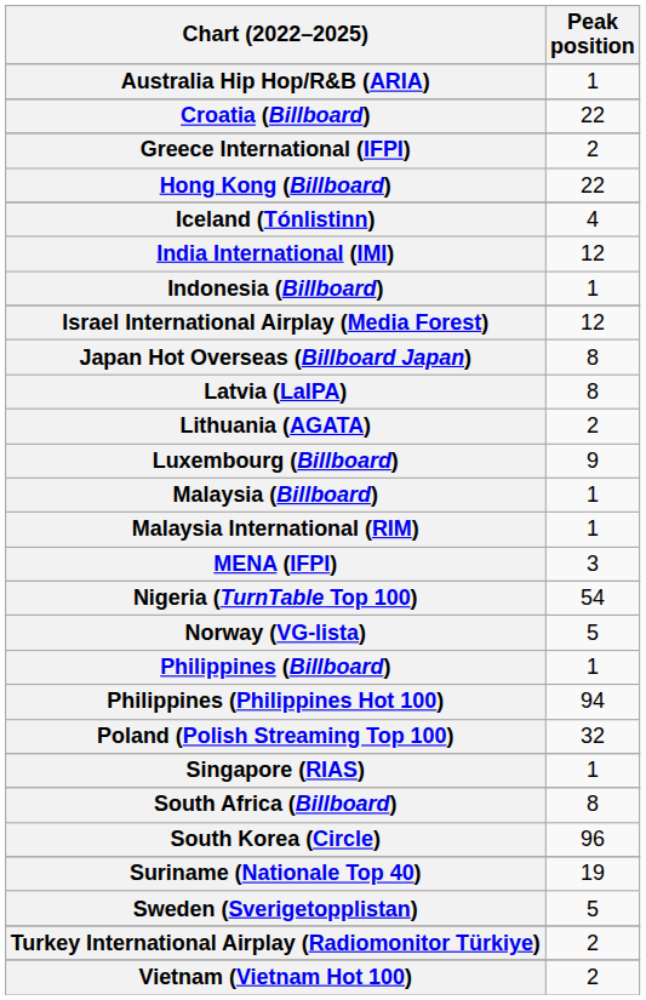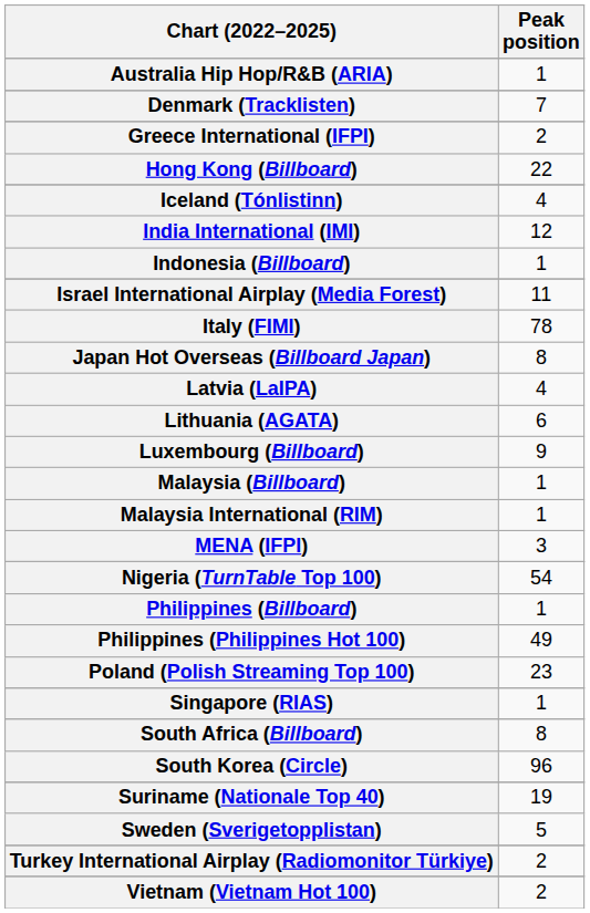- row: Croatia (Billboard) | 22
+ row: Denmark (Tracklisten) | 7
Israel International Airplay (Media Forest) | Peak position: 12 -> 11
+ row: Italy (FIMI) | 78
Latvia (LaIPA) | Peak position: 8 -> 4
Lithuania (AGATA) | Peak position: 2 -> 6
- row: Norway (VG-lista) | 5
Philippines (Philippines Hot 100) | Peak position: 94 -> 49
Poland (Polish Streaming Top 100) | Peak position: 32 -> 23
